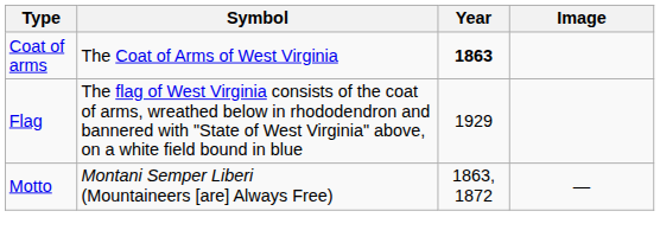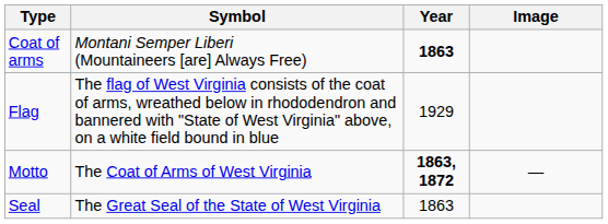Coat of arms | Symbol: The Coat of Arms of West Virginia -> Montani Semper Liberi (Mountaineers [are] Always Free)
Motto | Symbol: Montani Semper Liberi (Mountaineers [are] Always Free) -> The Coat of Arms of West Virginia
Motto | Year: normal -> bold
+ row: Seal | The Great Seal of the State of West Virginia | 1863
